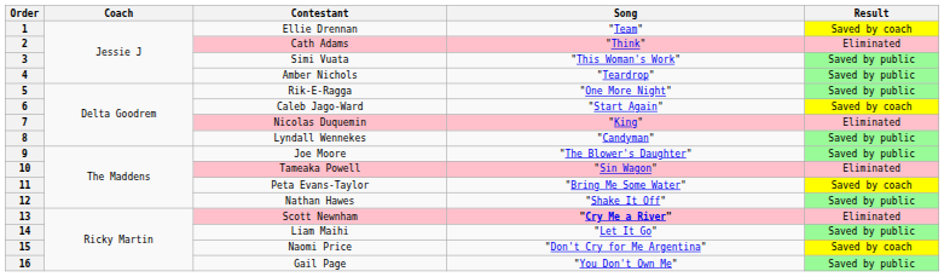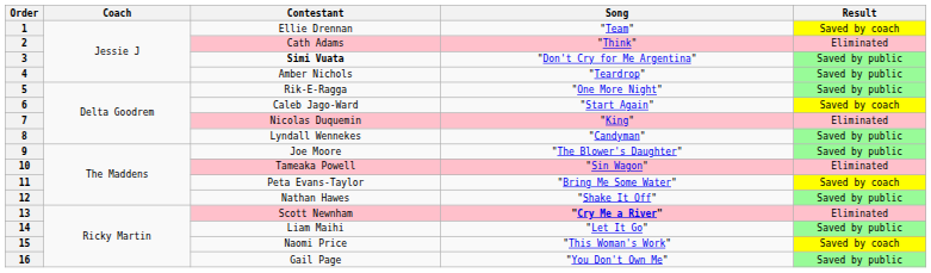3 | Contestant: normal -> bold
3 | Song: "This Woman's Work" -> "Don't Cry for Me Argentina"
15 | Song: "Don't Cry for Me Argentina" -> "This Woman's Work"
